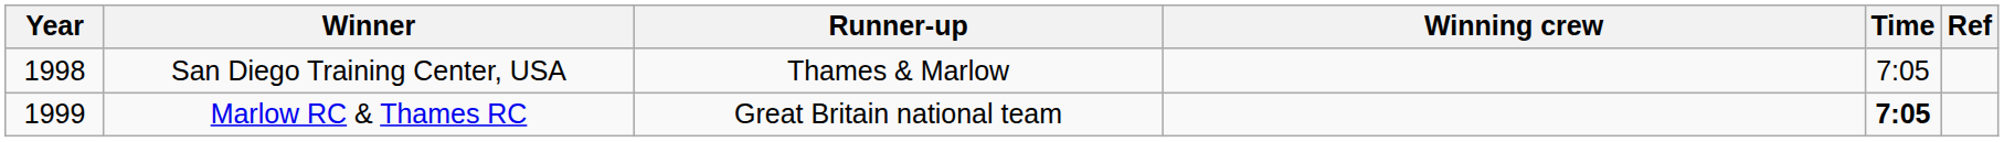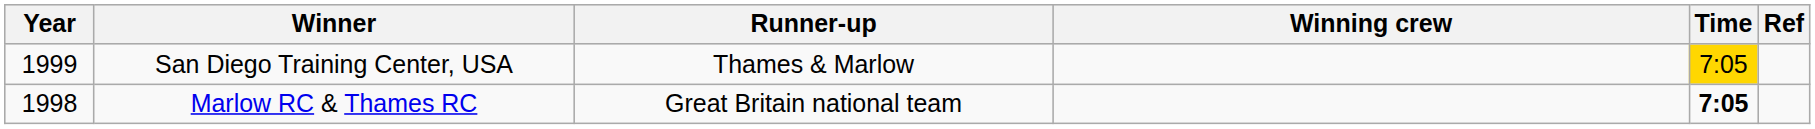San Diego Training Center, USA | Year: 1998 -> 1999
San Diego Training Center, USA | Time: no background -> gold background
Marlow RC & Thames RC | Year: 1999 -> 1998
